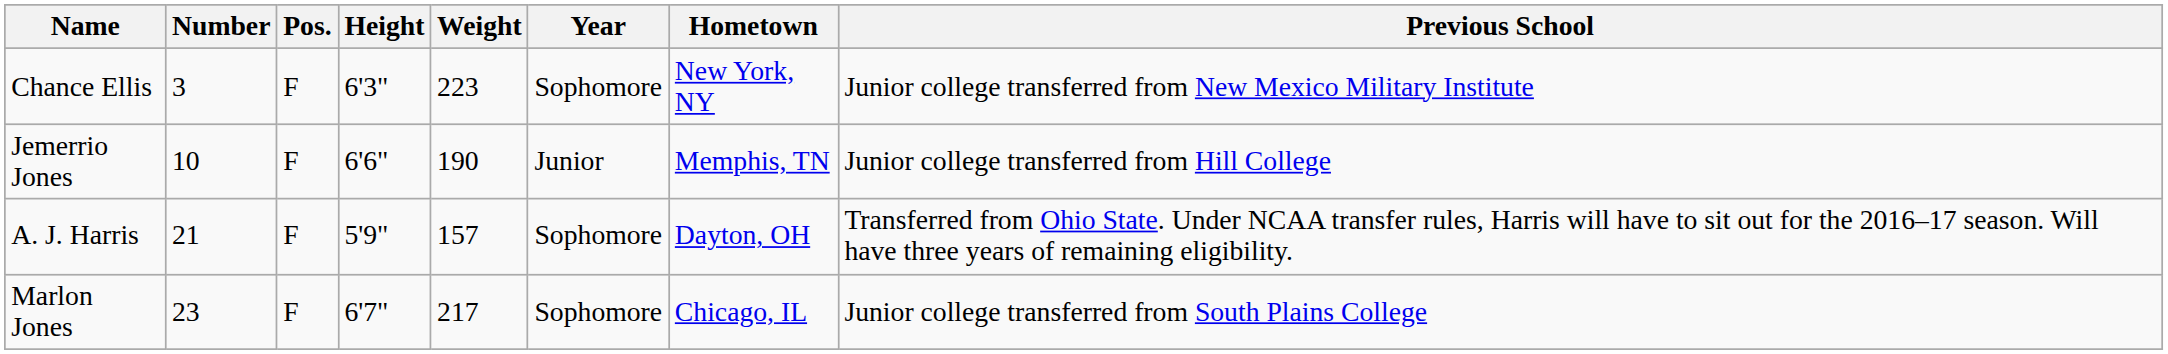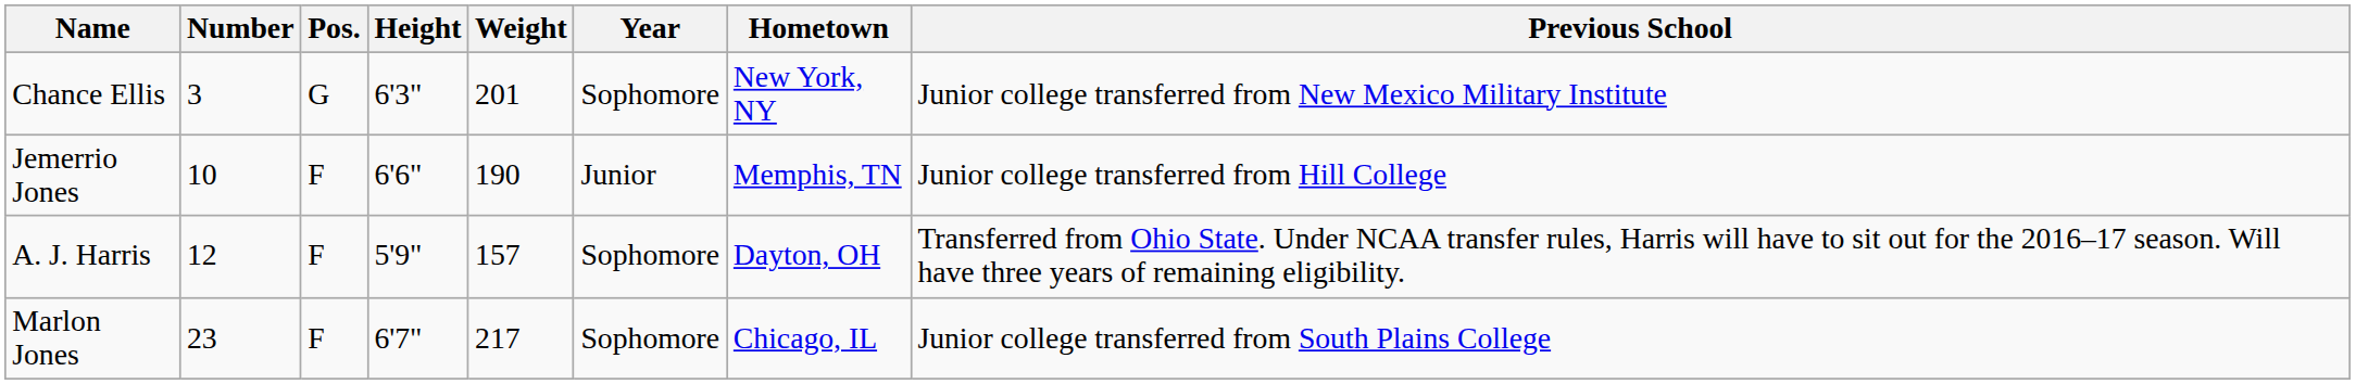Chance Ellis | Pos.: F -> G
Chance Ellis | Weight: 223 -> 201
A. J. Harris | Number: 21 -> 12
